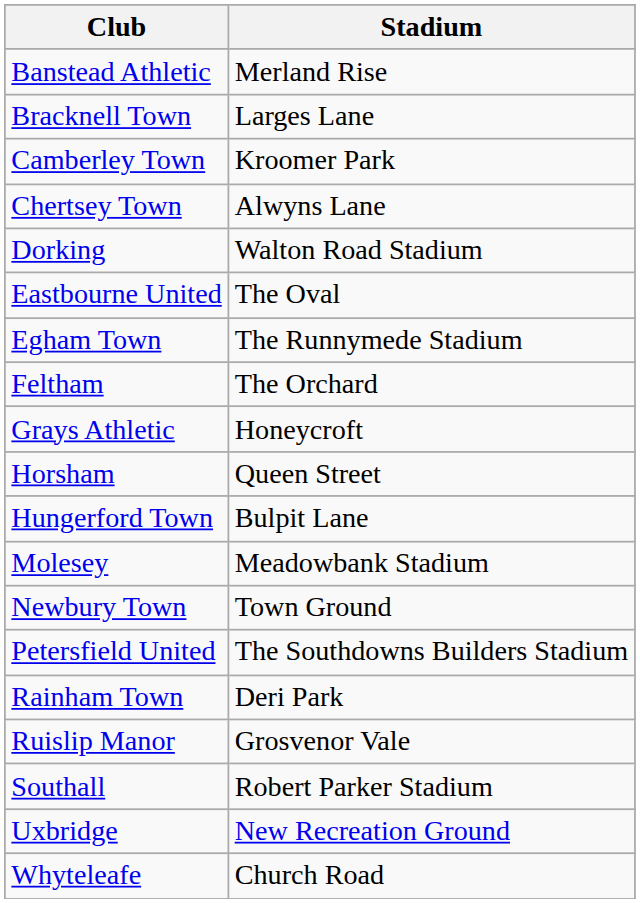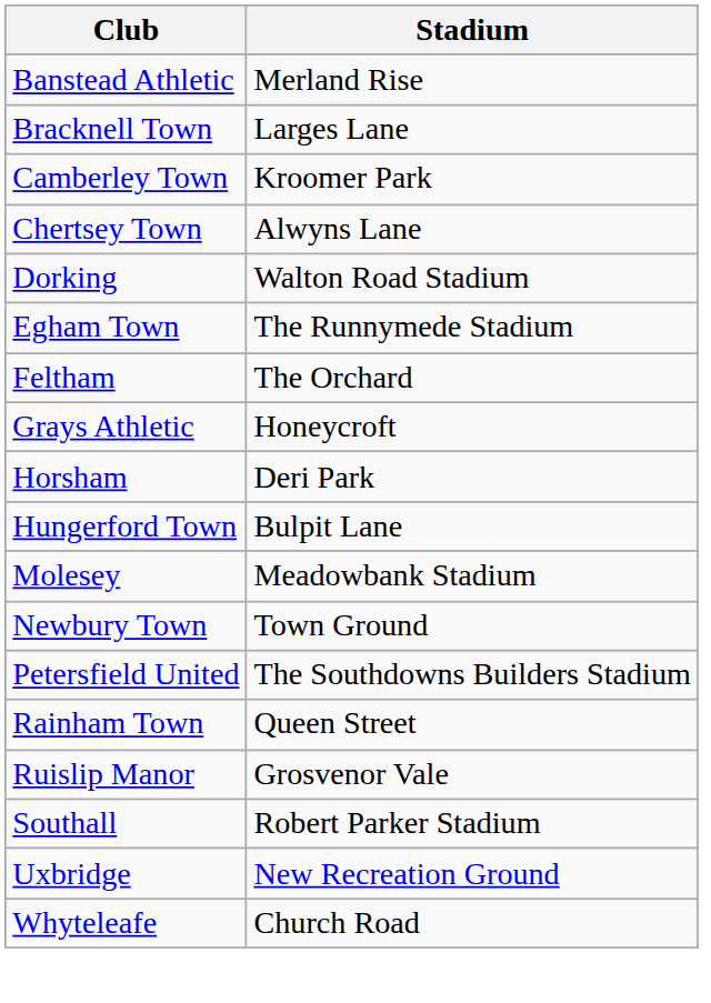- row: Eastbourne United | The Oval
Horsham | Stadium: Queen Street -> Deri Park
Rainham Town | Stadium: Deri Park -> Queen Street
